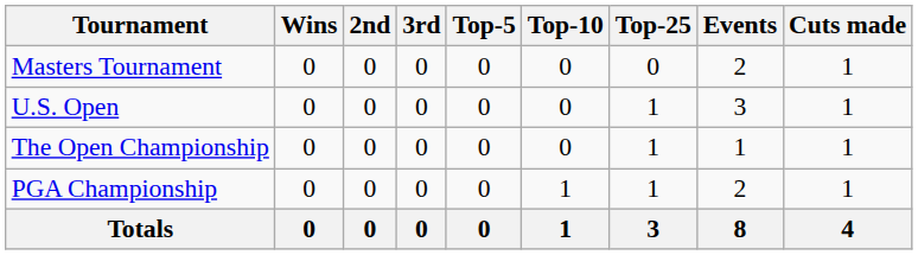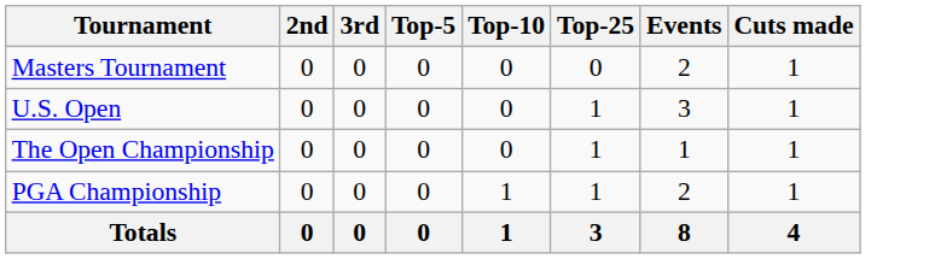- column: Wins | 0 | 0 | 0 | 0 | 0
